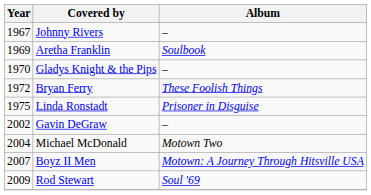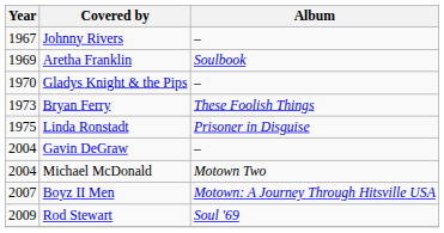Bryan Ferry | Year: 1972 -> 1973
Gavin DeGraw | Year: 2002 -> 2004
